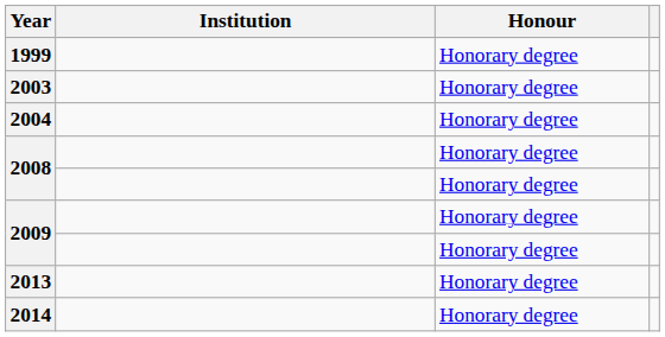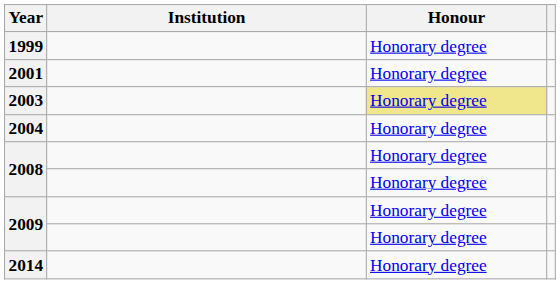+ row: 2001 | Honorary degree
2003 | Honour: no background -> khaki background
- row: 2013 | Honorary degree
